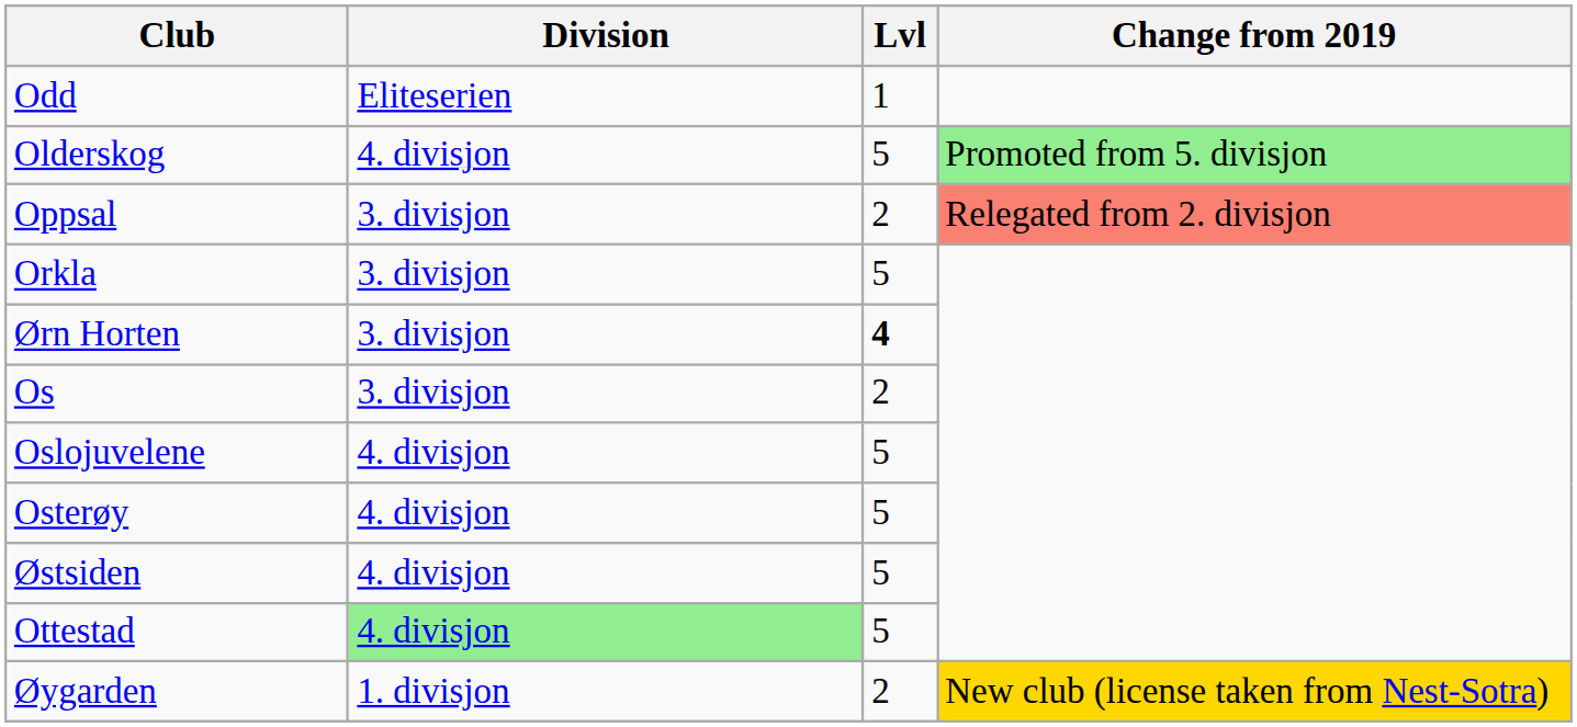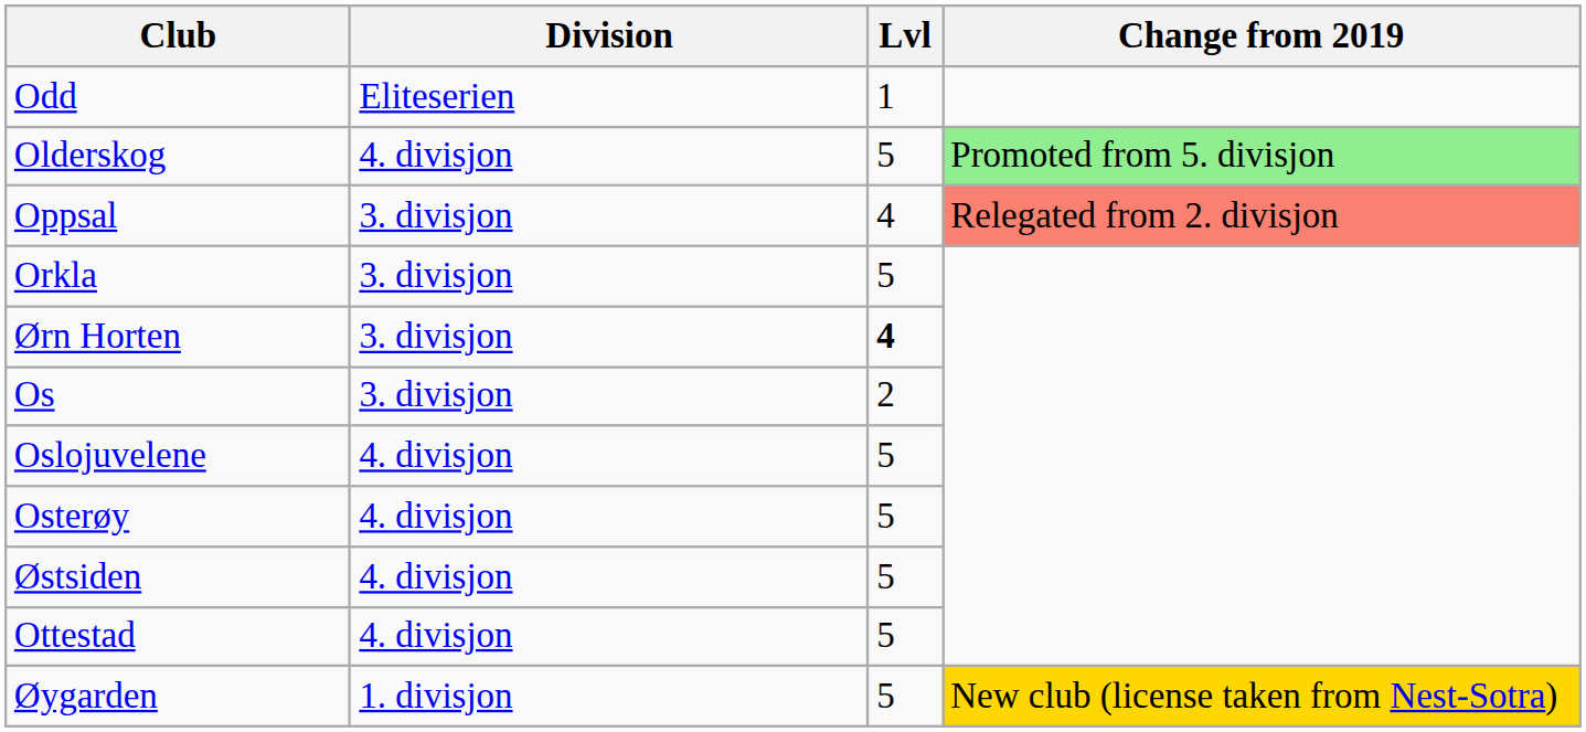Oppsal | Lvl: 2 -> 4
Ottestad | Division: lightgreen background -> no background
Øygarden | Lvl: 2 -> 5
